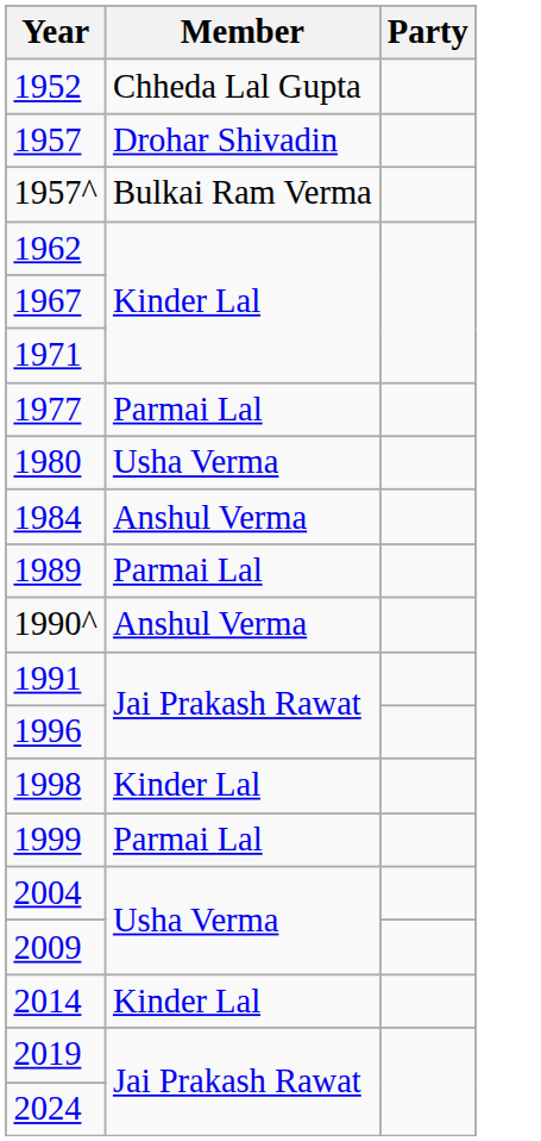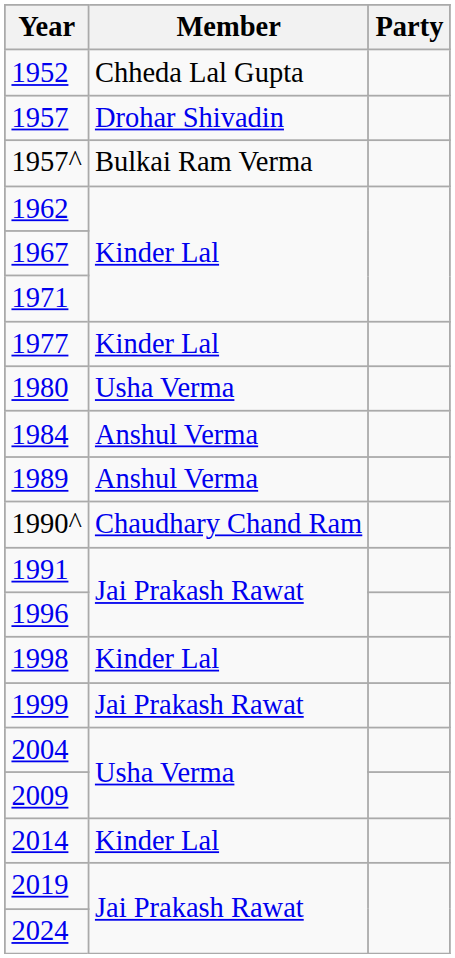1977 | Member: Parmai Lal -> Kinder Lal
1989 | Member: Parmai Lal -> Anshul Verma
1990^ | Member: Anshul Verma -> Chaudhary Chand Ram
1999 | Member: Parmai Lal -> Jai Prakash Rawat
